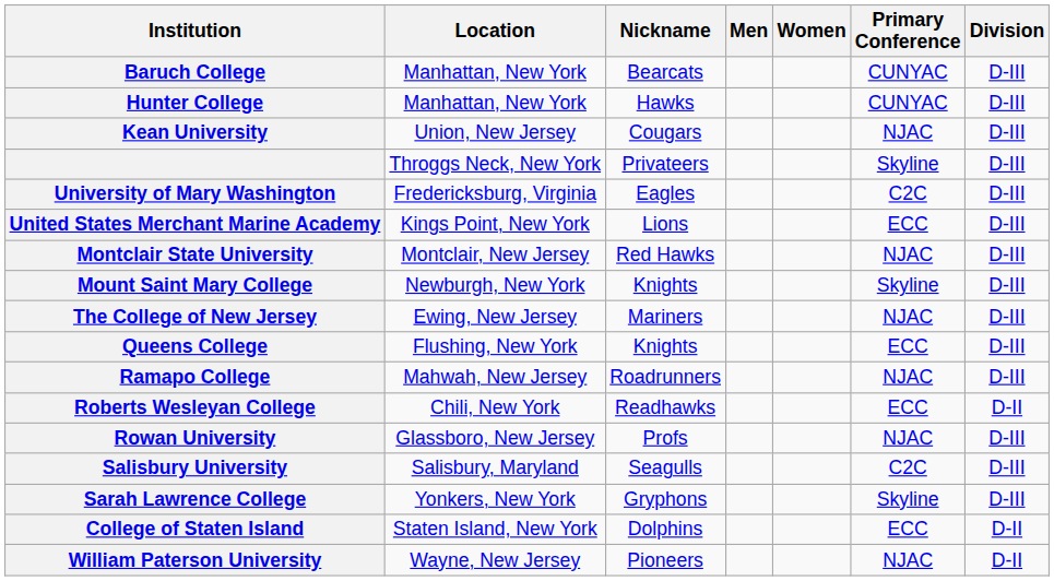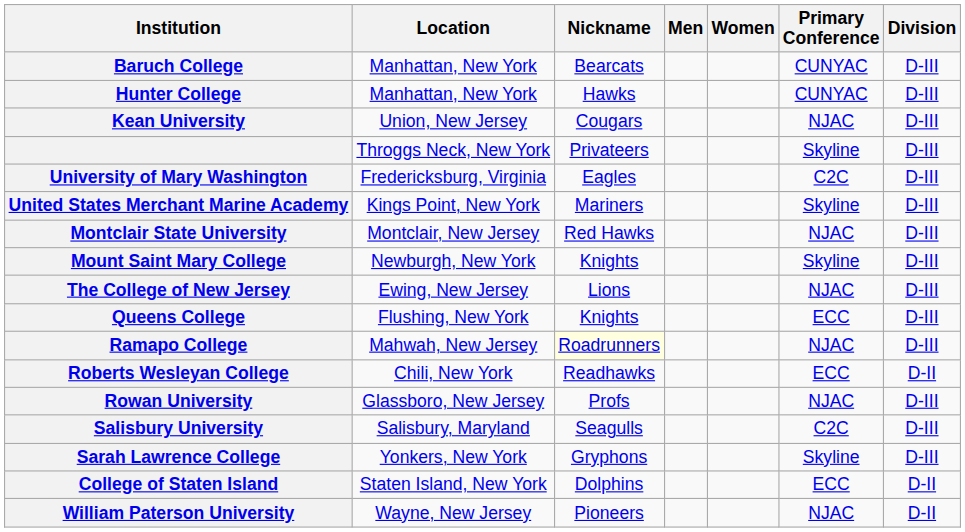United States Merchant Marine Academy | Nickname: Lions -> Mariners
United States Merchant Marine Academy | Primary Conference: ECC -> Skyline
The College of New Jersey | Nickname: Mariners -> Lions
Ramapo College | Nickname: no background -> lightyellow background
